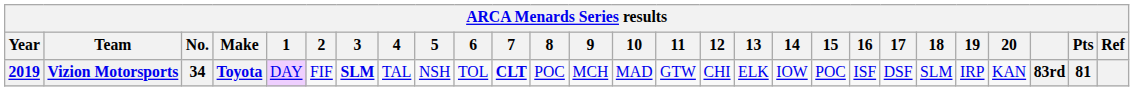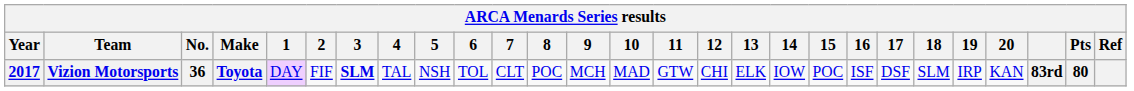Vizion Motorsports | Year: 2019 -> 2017
Vizion Motorsports | No.: 34 -> 36
Vizion Motorsports | 7: bold -> normal
Vizion Motorsports | Pts: 81 -> 80
